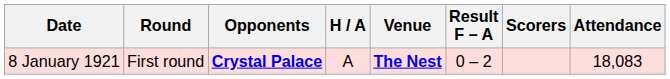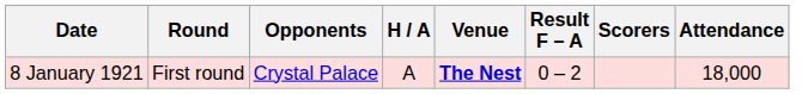8 January 1921 | Opponents: bold -> normal
8 January 1921 | Attendance: 18,083 -> 18,000
